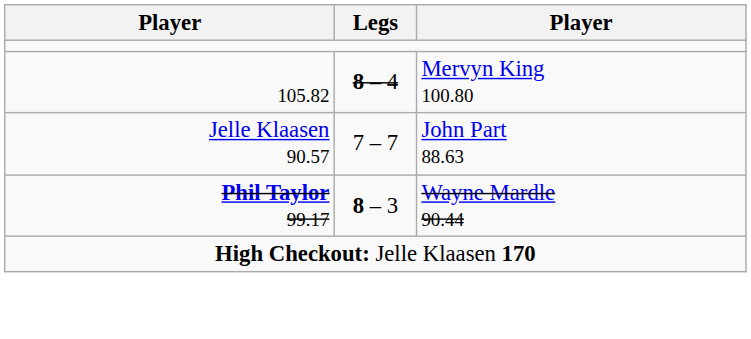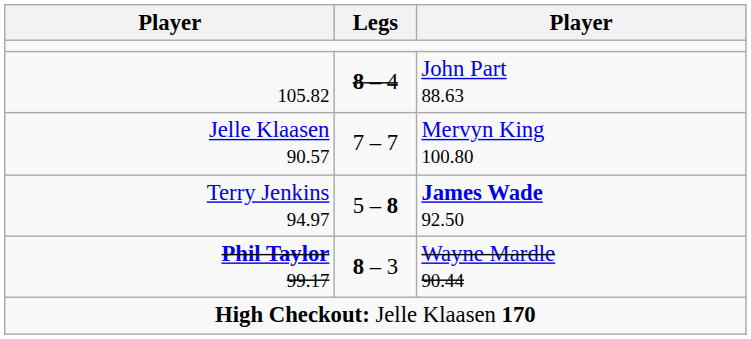105.82 | column 3: Mervyn King 100.80 -> John Part 88.63
Jelle Klaasen 90.57 | column 3: John Part 88.63 -> Mervyn King 100.80
+ row: Terry Jenkins 94.97 | 5 – 8 | James Wade 92.50
